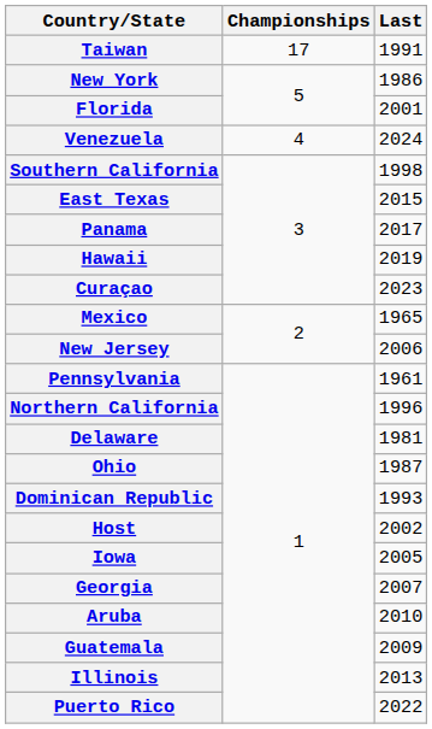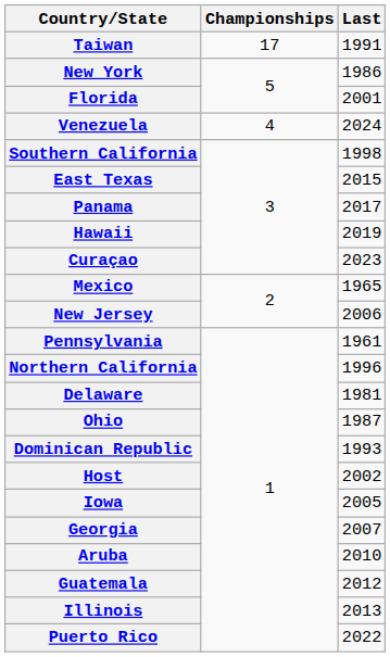Guatemala | Last: 2009 -> 2012
